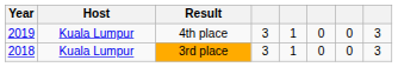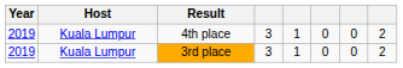4th place | column 8: 3 -> 2
3rd place | Year: 2018 -> 2019
3rd place | column 8: 3 -> 2
